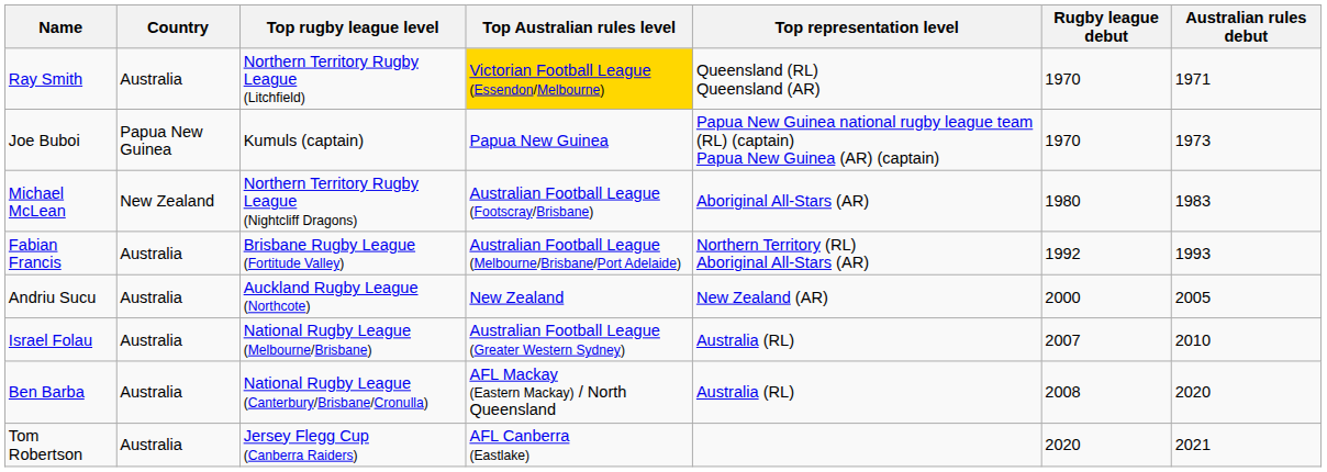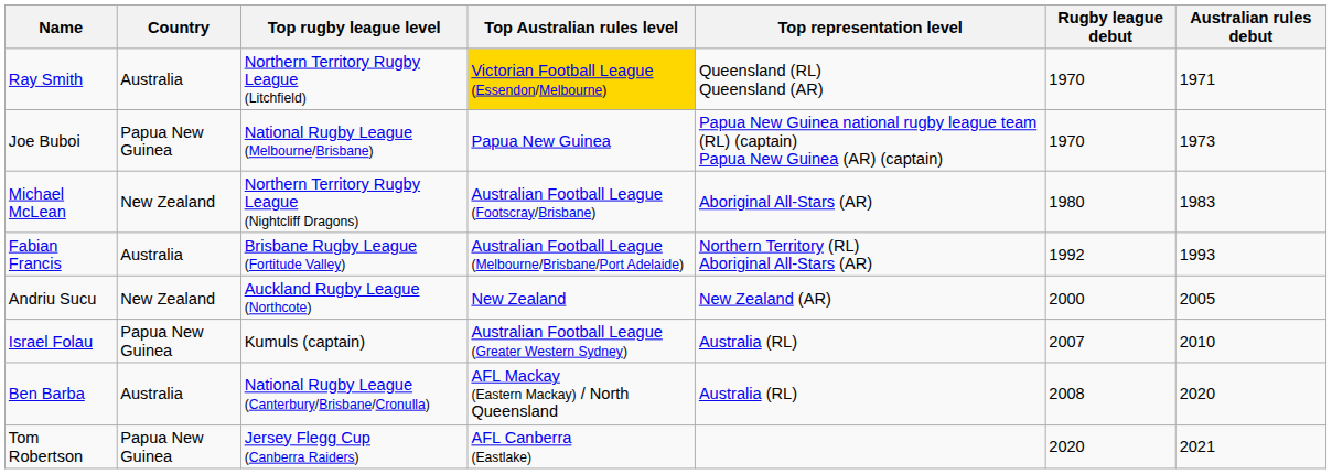Joe Buboi | Top rugby league level: Kumuls (captain) -> National Rugby League (Melbourne/Brisbane)
Andriu Sucu | Country: Australia -> New Zealand
Israel Folau | Country: Australia -> Papua New Guinea
Israel Folau | Top rugby league level: National Rugby League (Melbourne/Brisbane) -> Kumuls (captain)
Tom Robertson | Country: Australia -> Papua New Guinea
